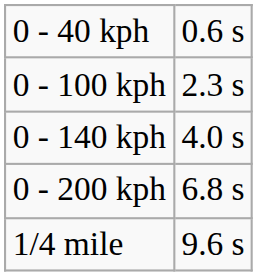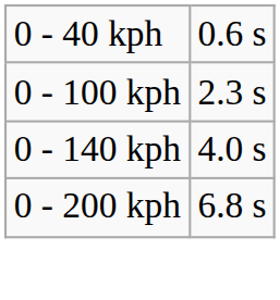- row: 1/4 mile | 9.6 s
